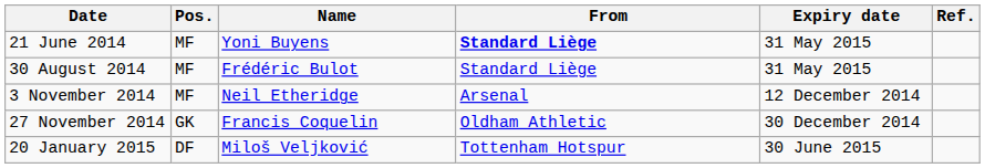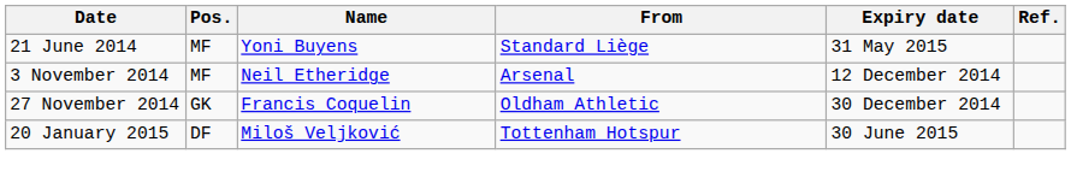21 June 2014 | From: bold -> normal
- row: 30 August 2014 | MF | Frédéric Bulot | Standard Liège | 31 May 2015
